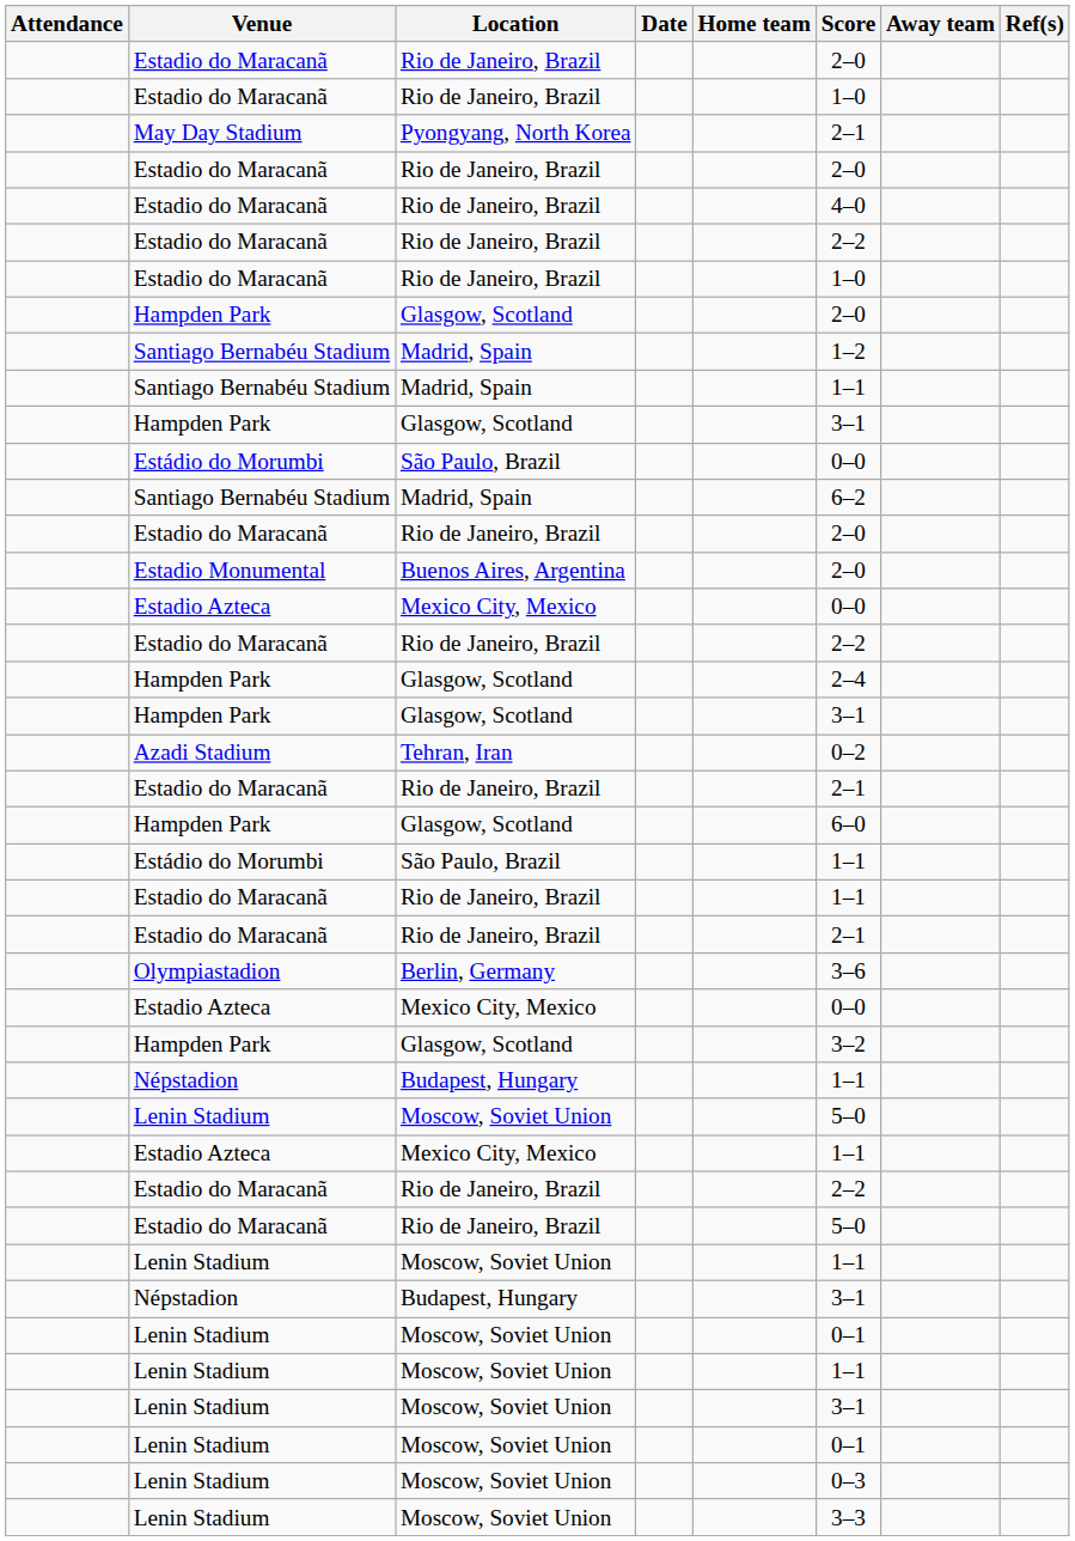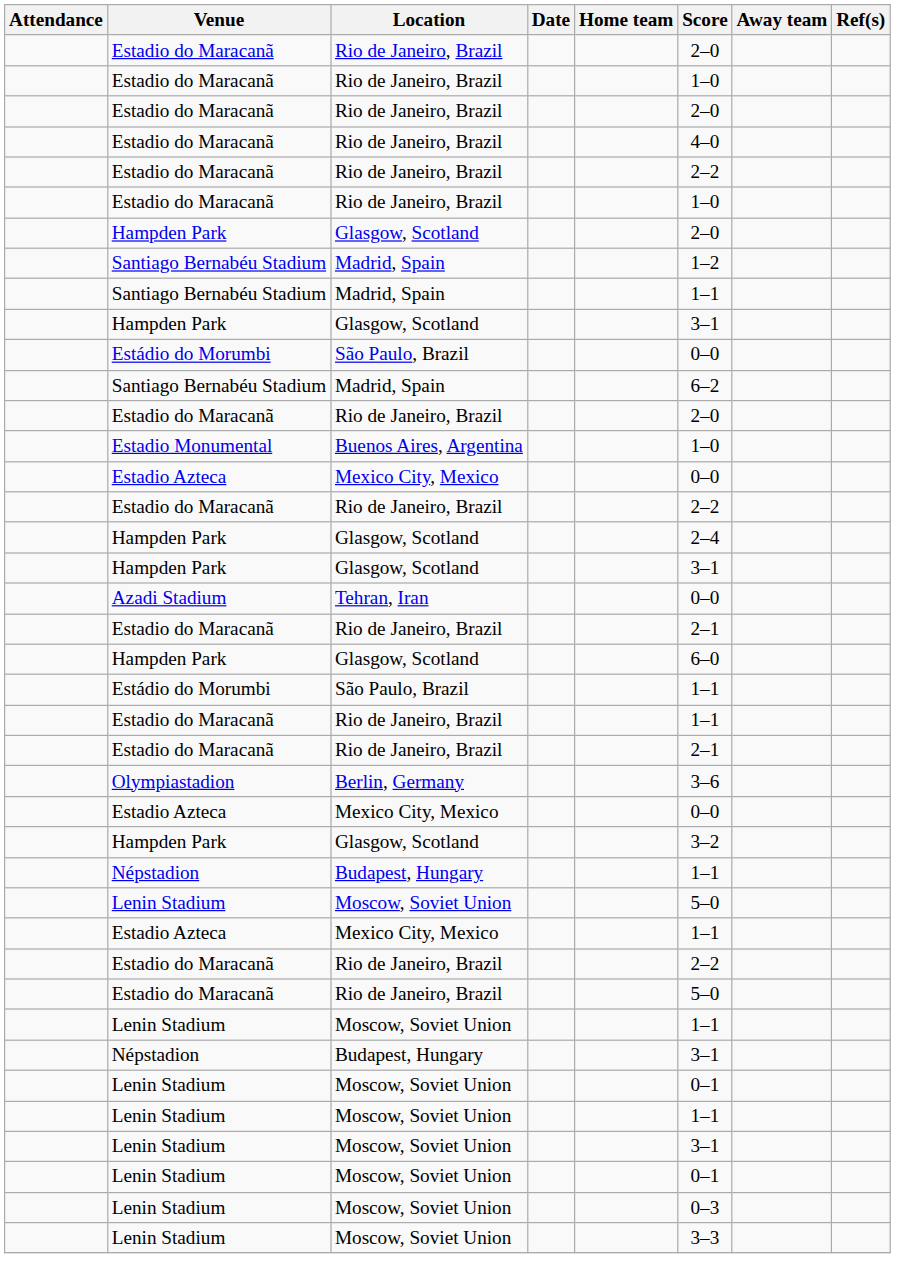- row: May Day Stadium | Pyongyang, North Korea | 2–1
Estadio Monumental | Score: 2–0 -> 1–0
Azadi Stadium | Score: 0–2 -> 0–0
